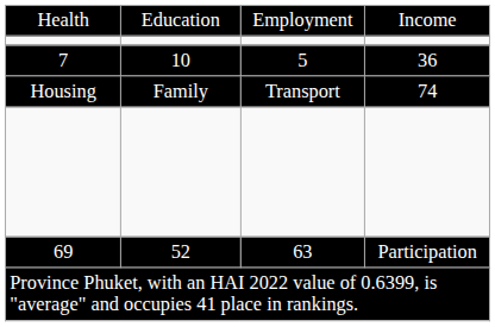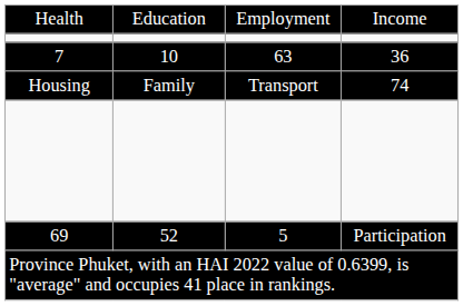7 | column 3: 5 -> 63
69 | column 3: 63 -> 5
